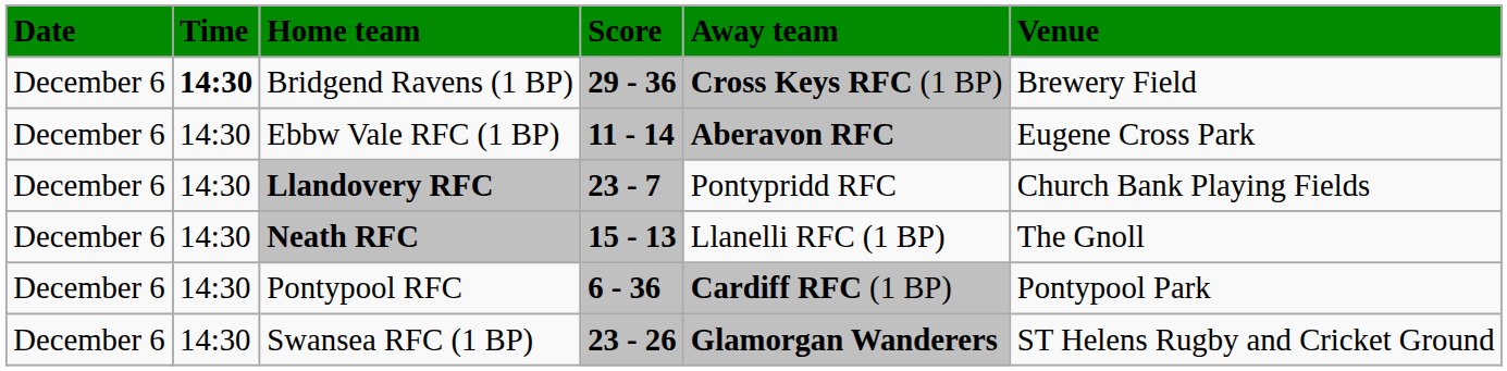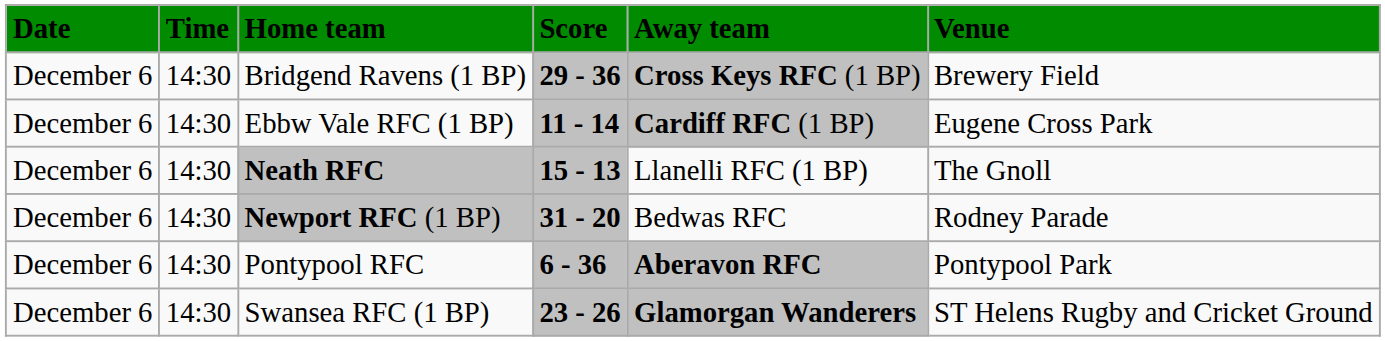Bridgend Ravens (1 BP) | Time: bold -> normal
Ebbw Vale RFC (1 BP) | Away team: Aberavon RFC -> Cardiff RFC (1 BP)
- row: December 6 | 14:30 | Llandovery RFC | 23 - 7 | Pontypridd RFC | Church Bank Playing Fields
+ row: December 6 | 14:30 | Newport RFC (1 BP) | 31 - 20 | Bedwas RFC | Rodney Parade
Pontypool RFC | Away team: Cardiff RFC (1 BP) -> Aberavon RFC
